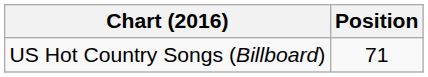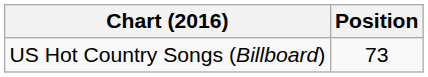US Hot Country Songs (Billboard) | Position: 71 -> 73
